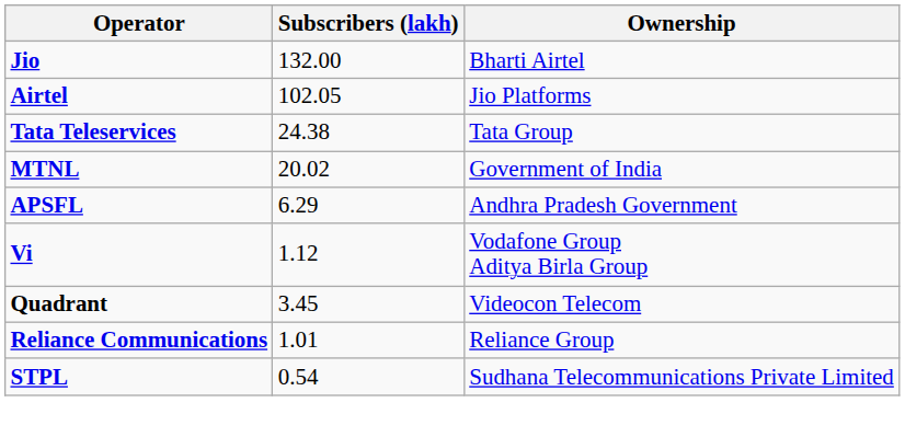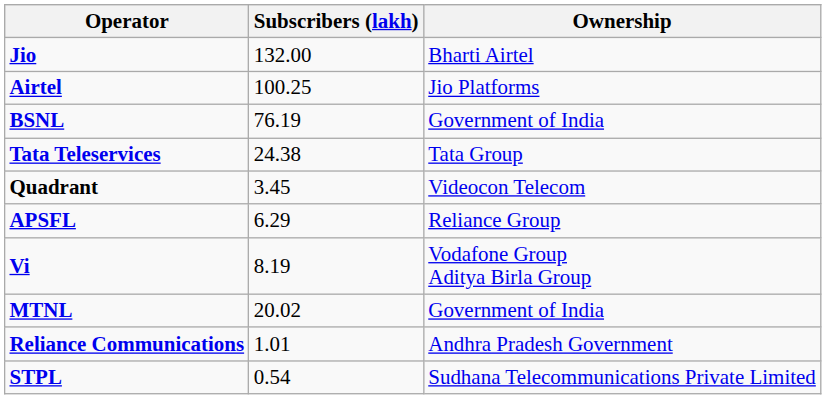Airtel | Subscribers (lakh): 102.05 -> 100.25
+ row: BSNL | 76.19 | Government of India
rows swapped: MTNL <-> Quadrant
APSFL | Ownership: Andhra Pradesh Government -> Reliance Group
Vi | Subscribers (lakh): 1.12 -> 8.19
Reliance Communications | Ownership: Reliance Group -> Andhra Pradesh Government
